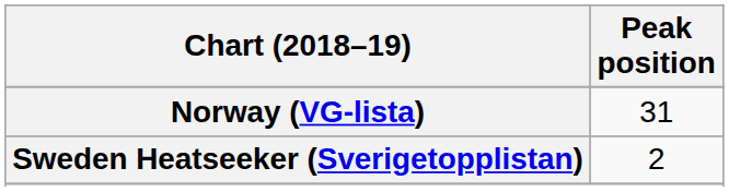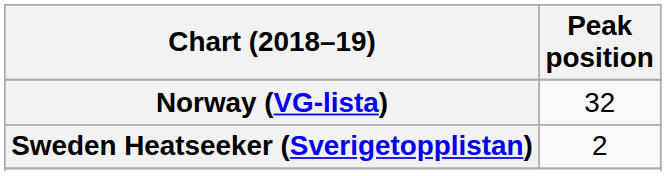Norway (VG-lista) | Peak position: 31 -> 32
